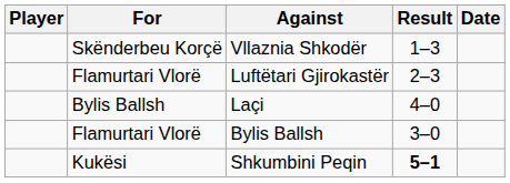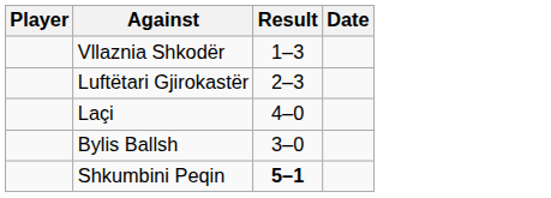- column: For | Skënderbeu Korçë | Flamurtari Vlorë | Bylis Ballsh | Flamurtari Vlorë | Kukësi
